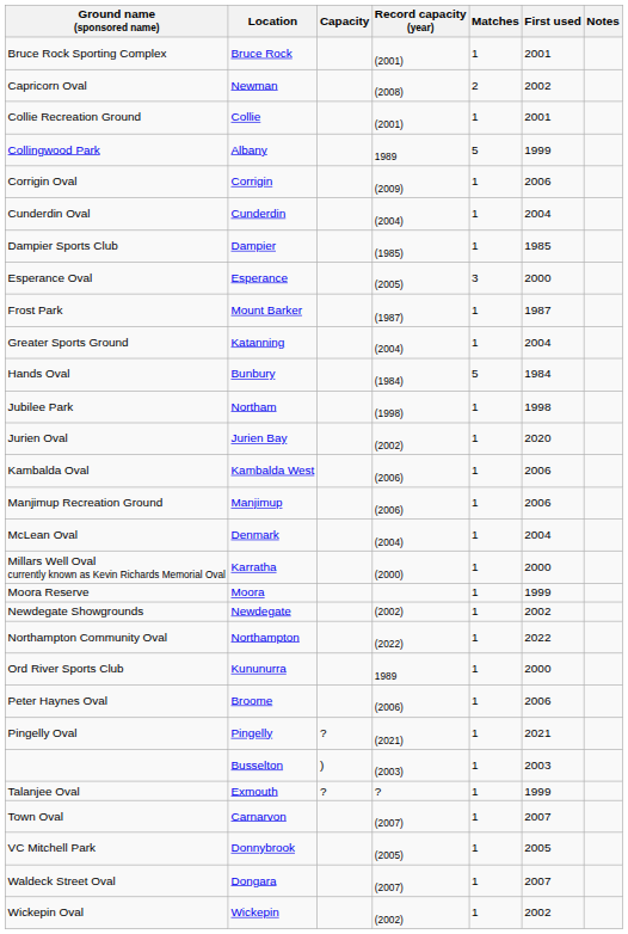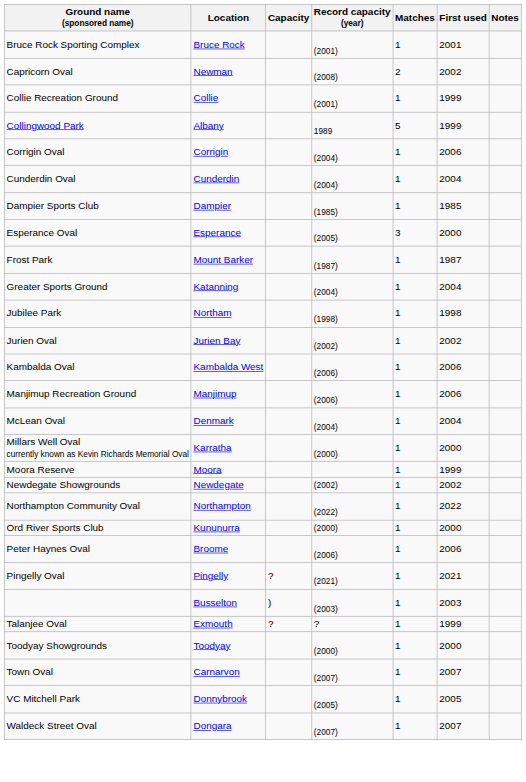Collie Recreation Ground | First used: 2001 -> 1999
Corrigin Oval | Record capacity (year): (2009) -> (2004)
- row: Hands Oval | Bunbury | (1984) | 5 | 1984
Jurien Oval | First used: 2020 -> 2002
Ord River Sports Club | Record capacity (year): 1989 -> (2000)
+ row: Toodyay Showgrounds | Toodyay | (2000) | 1 | 2000
- row: Wickepin Oval | Wickepin | (2002) | 1 | 2002
